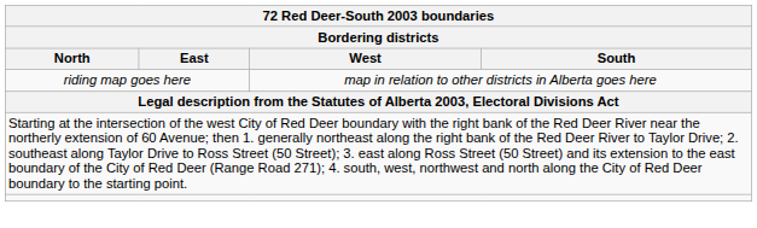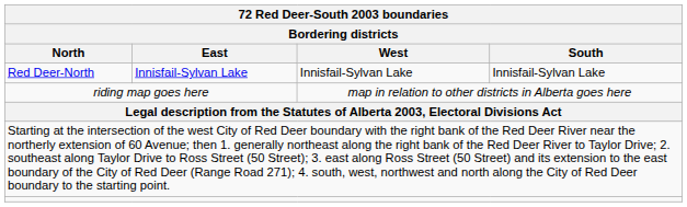+ row: Red Deer-North | Innisfail-Sylvan Lake | Innisfail-Sylvan Lake | Innisfail-Sylvan Lake
